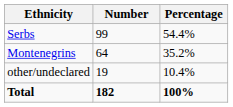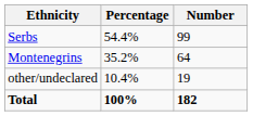columns swapped: Number <-> Percentage
